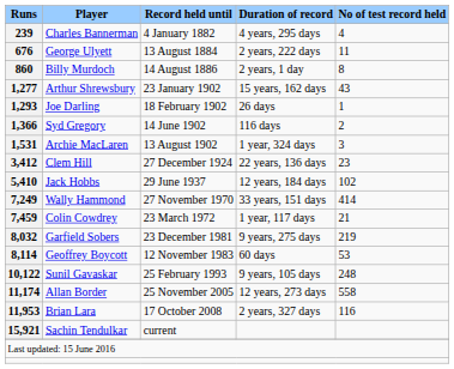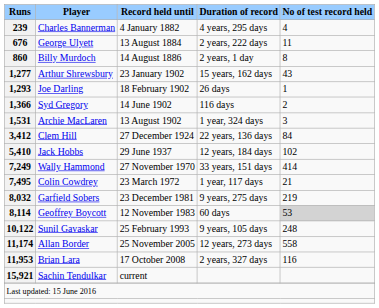Clem Hill | No of test record held: 23 -> 84
Colin Cowdrey | Runs: 7,459 -> 7,495
Geoffrey Boycott | No of test record held: no background -> lightgrey background
